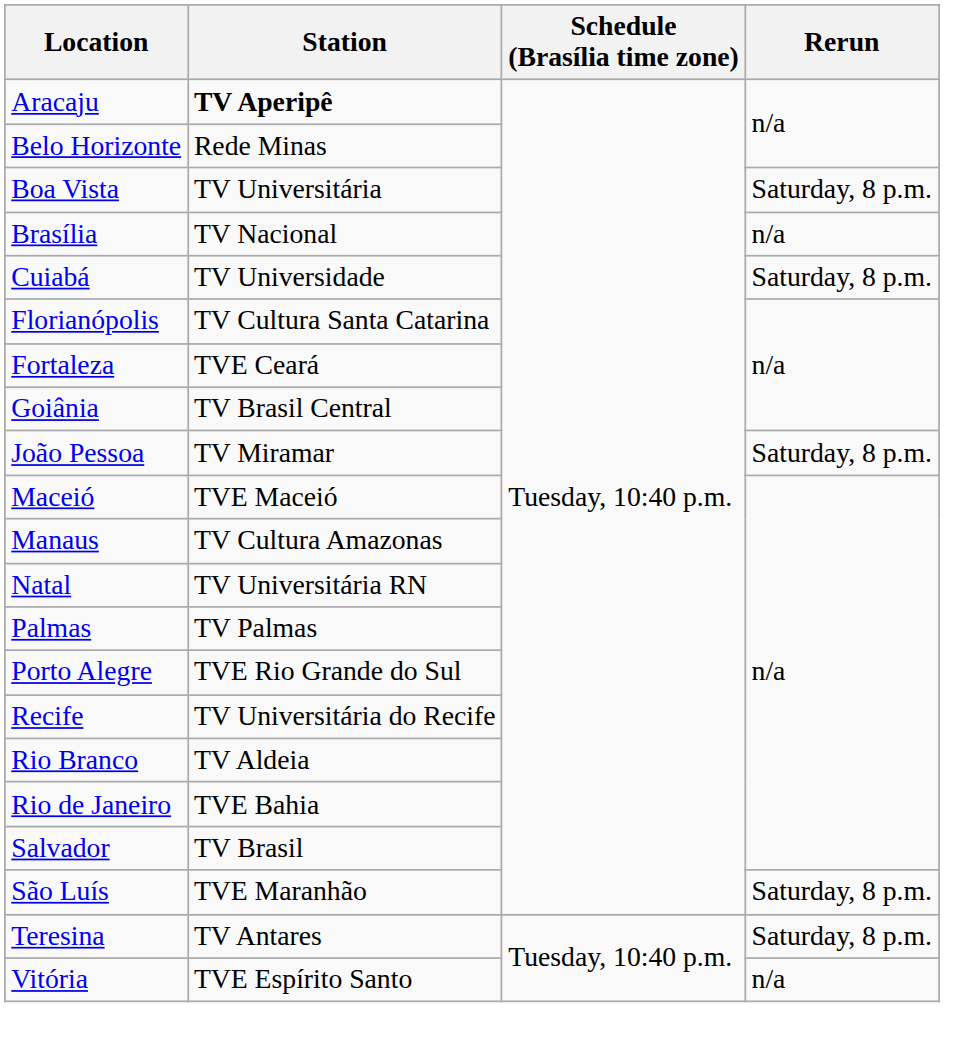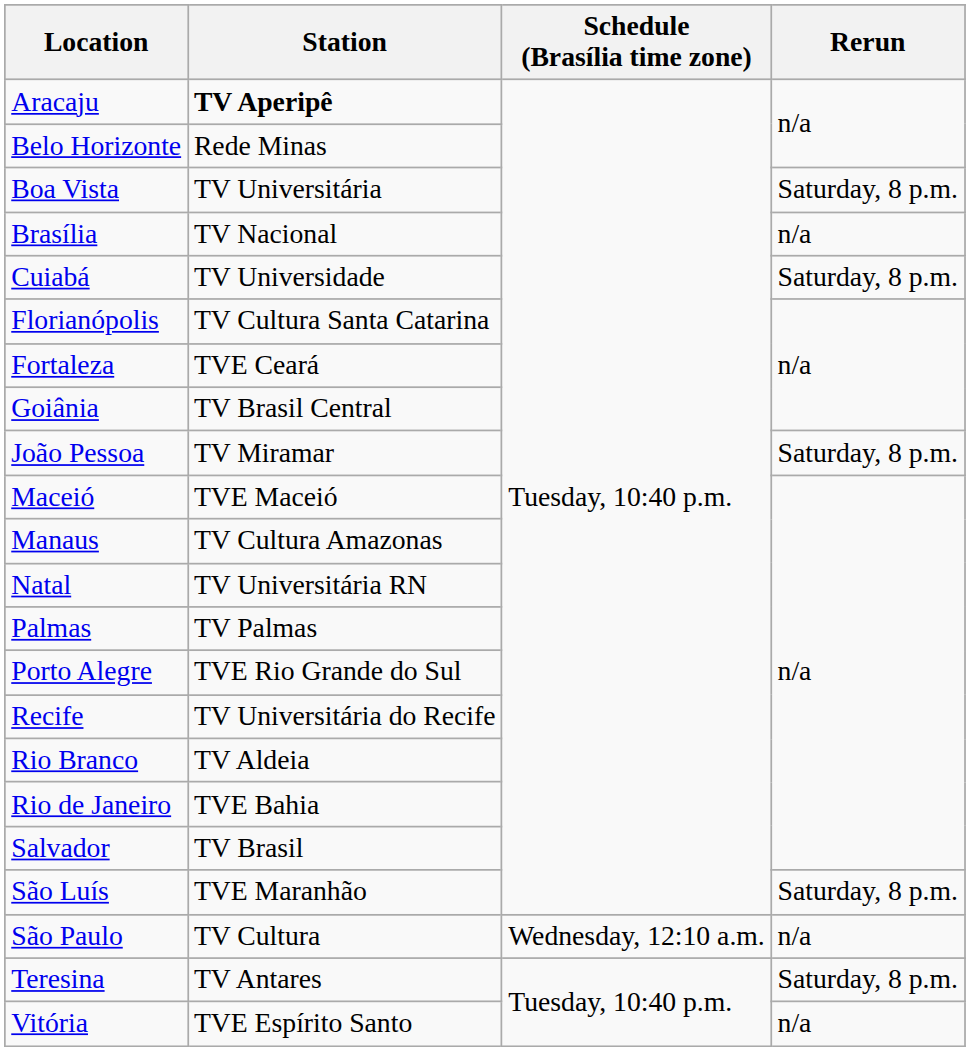+ row: São Paulo | TV Cultura | Wednesday, 12:10 a.m. | n/a
